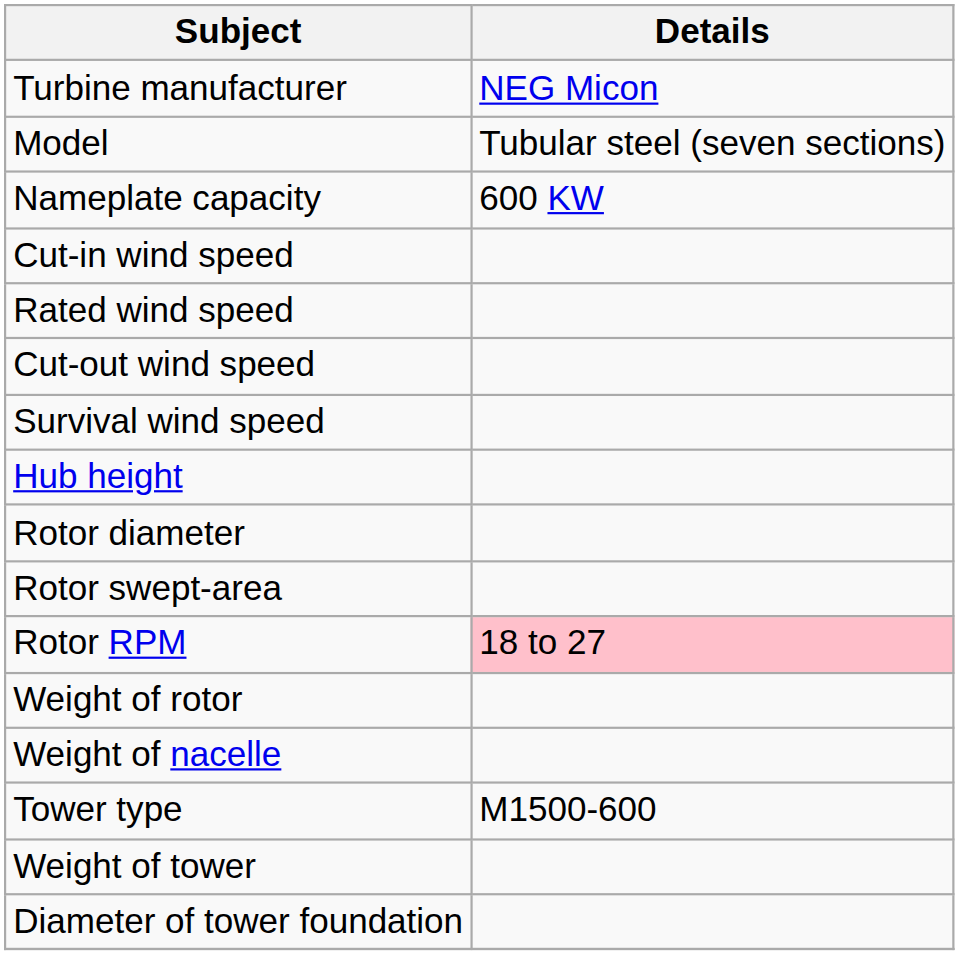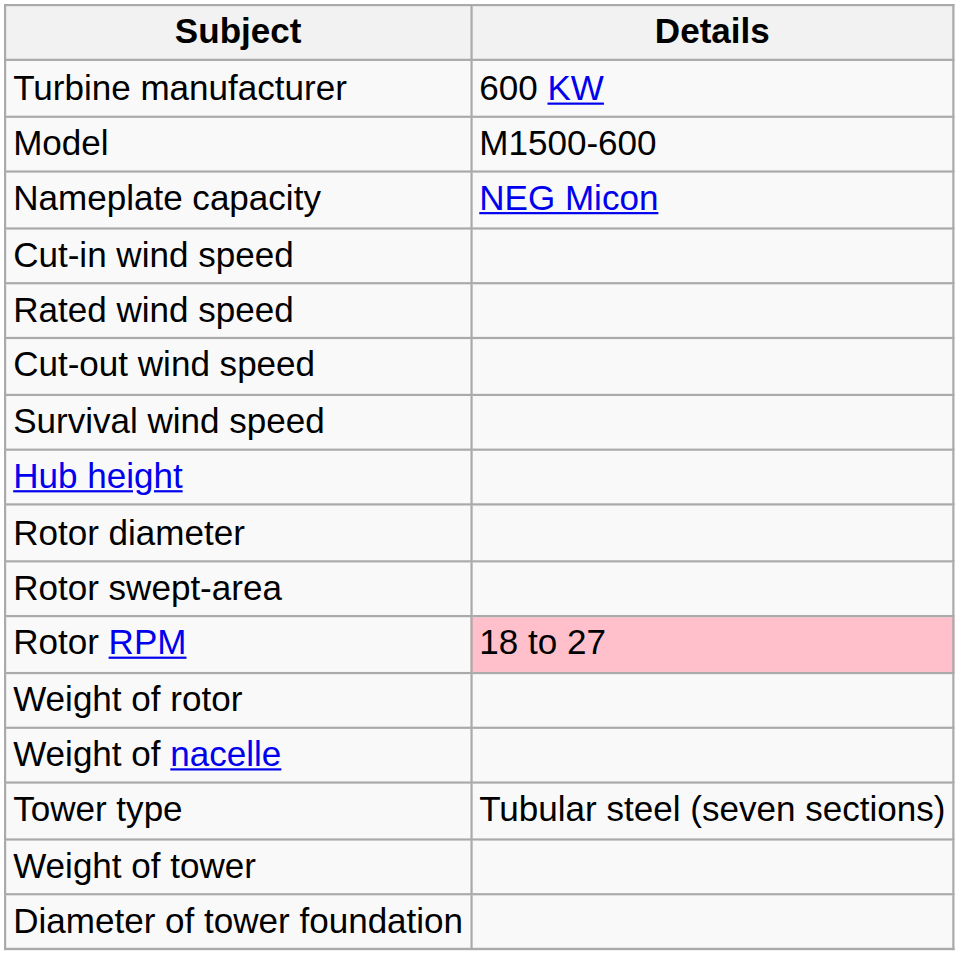Turbine manufacturer | Details: NEG Micon -> 600 KW
Model | Details: Tubular steel (seven sections) -> M1500-600
Nameplate capacity | Details: 600 KW -> NEG Micon
Tower type | Details: M1500-600 -> Tubular steel (seven sections)
